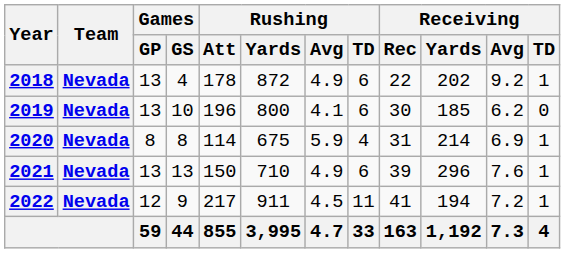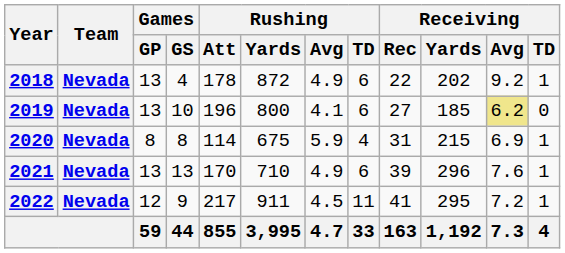2019 | Receiving / Rec: 30 -> 27
2019 | Receiving / Avg: no background -> khaki background
2020 | Receiving / Yards: 214 -> 215
2021 | Rushing / Att: 150 -> 170
2022 | Receiving / Yards: 194 -> 295
